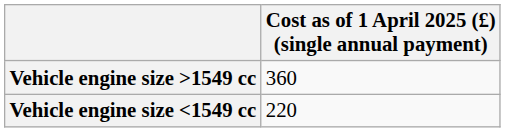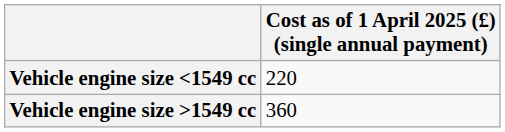rows swapped: Vehicle engine size <1549 cc <-> Vehicle engine size >1549 cc
